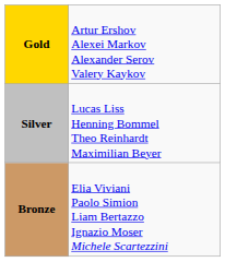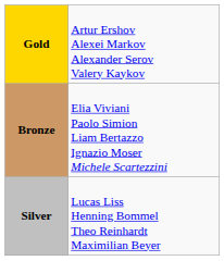rows swapped: Silver <-> Bronze
